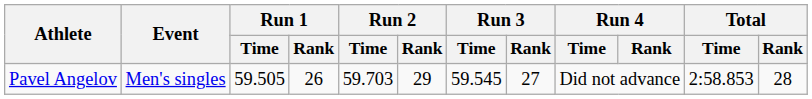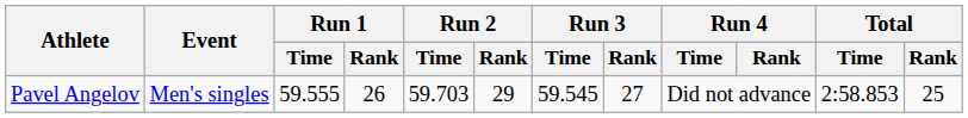Pavel Angelov | Run 1 / Time: 59.505 -> 59.555
Pavel Angelov | Total / Rank: 28 -> 25
